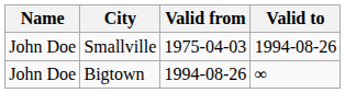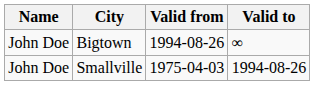rows swapped: Smallville <-> Bigtown
